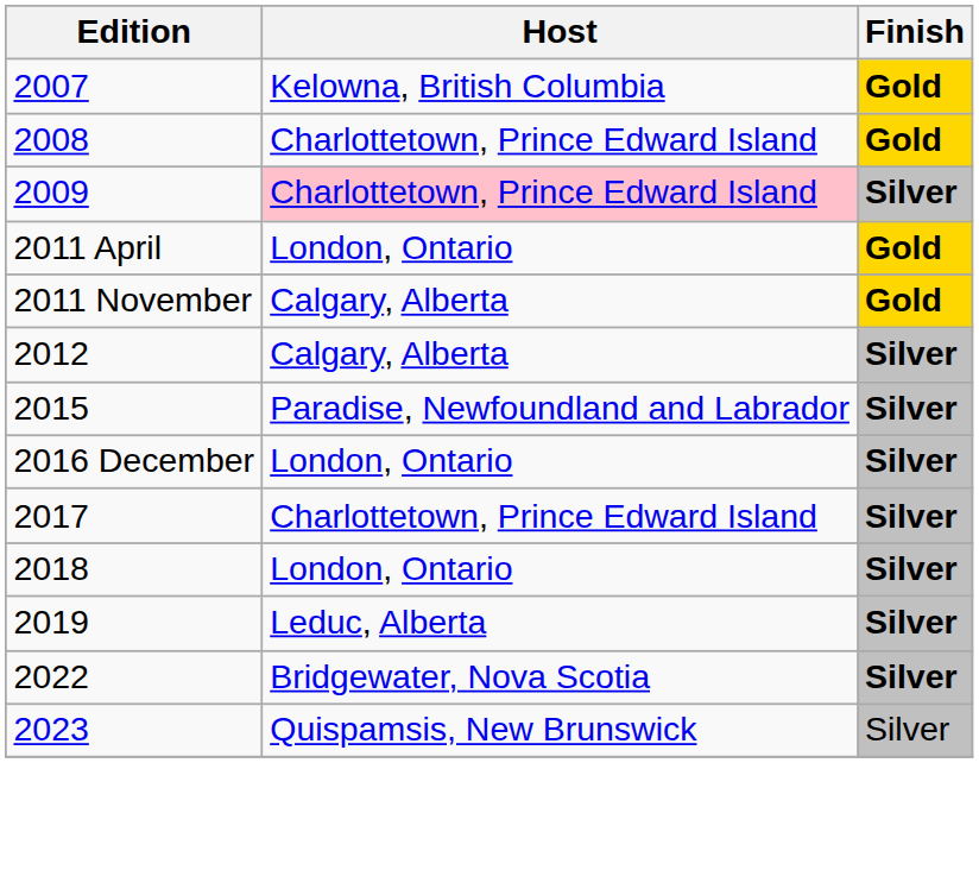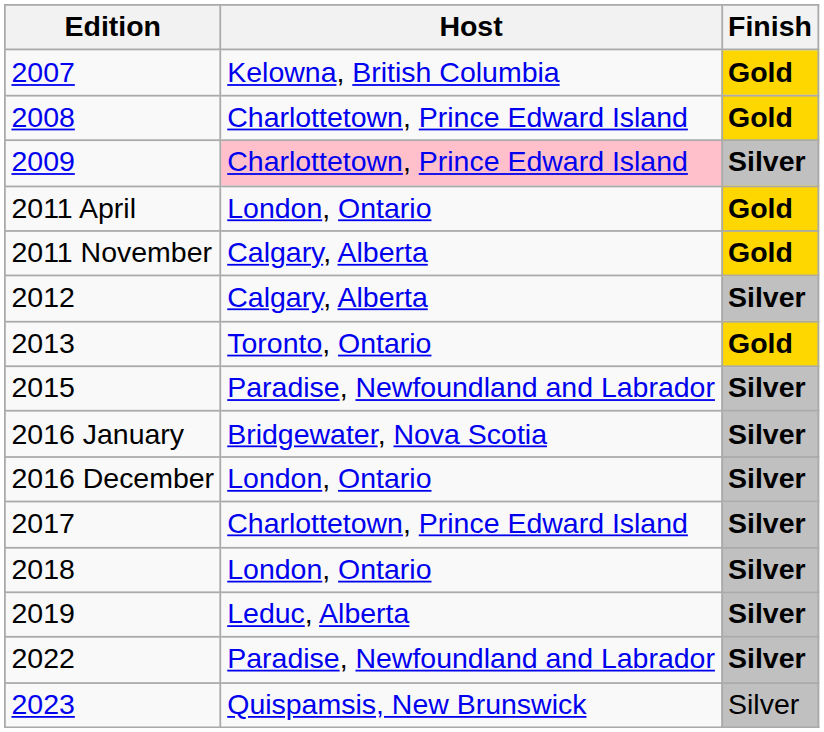+ row: 2013 | Toronto, Ontario | Gold
+ row: 2016 January | Bridgewater, Nova Scotia | Silver
2022 | Host: Bridgewater, Nova Scotia -> Paradise, Newfoundland and Labrador
